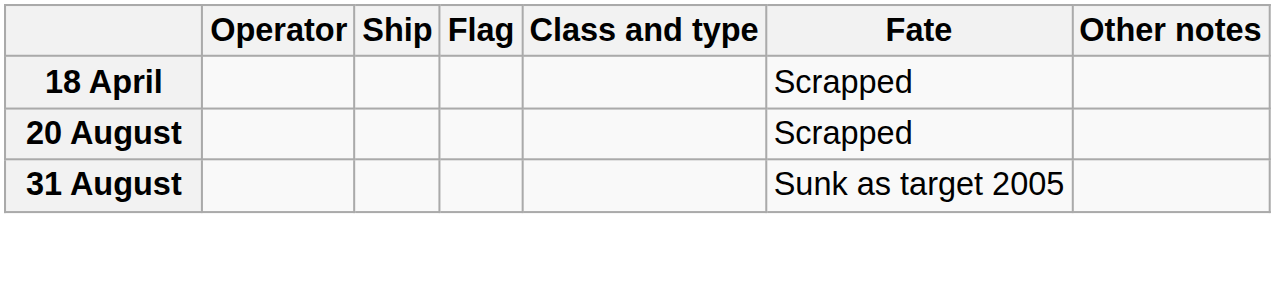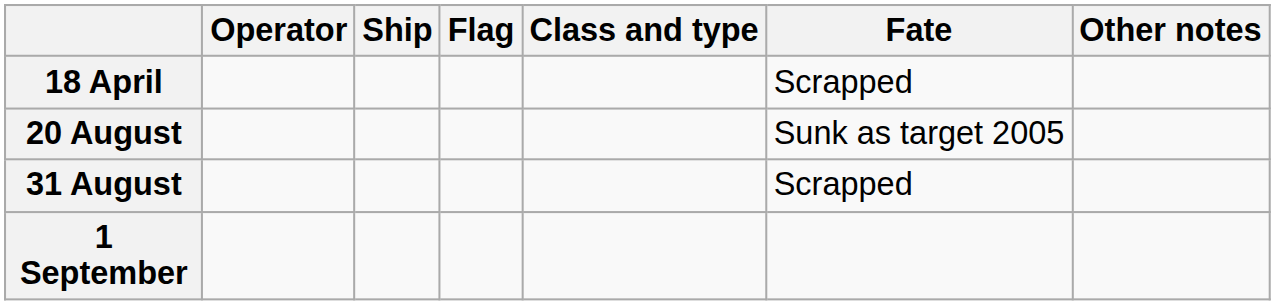20 August | Fate: Scrapped -> Sunk as target 2005
31 August | Fate: Sunk as target 2005 -> Scrapped
+ row: 1 September
